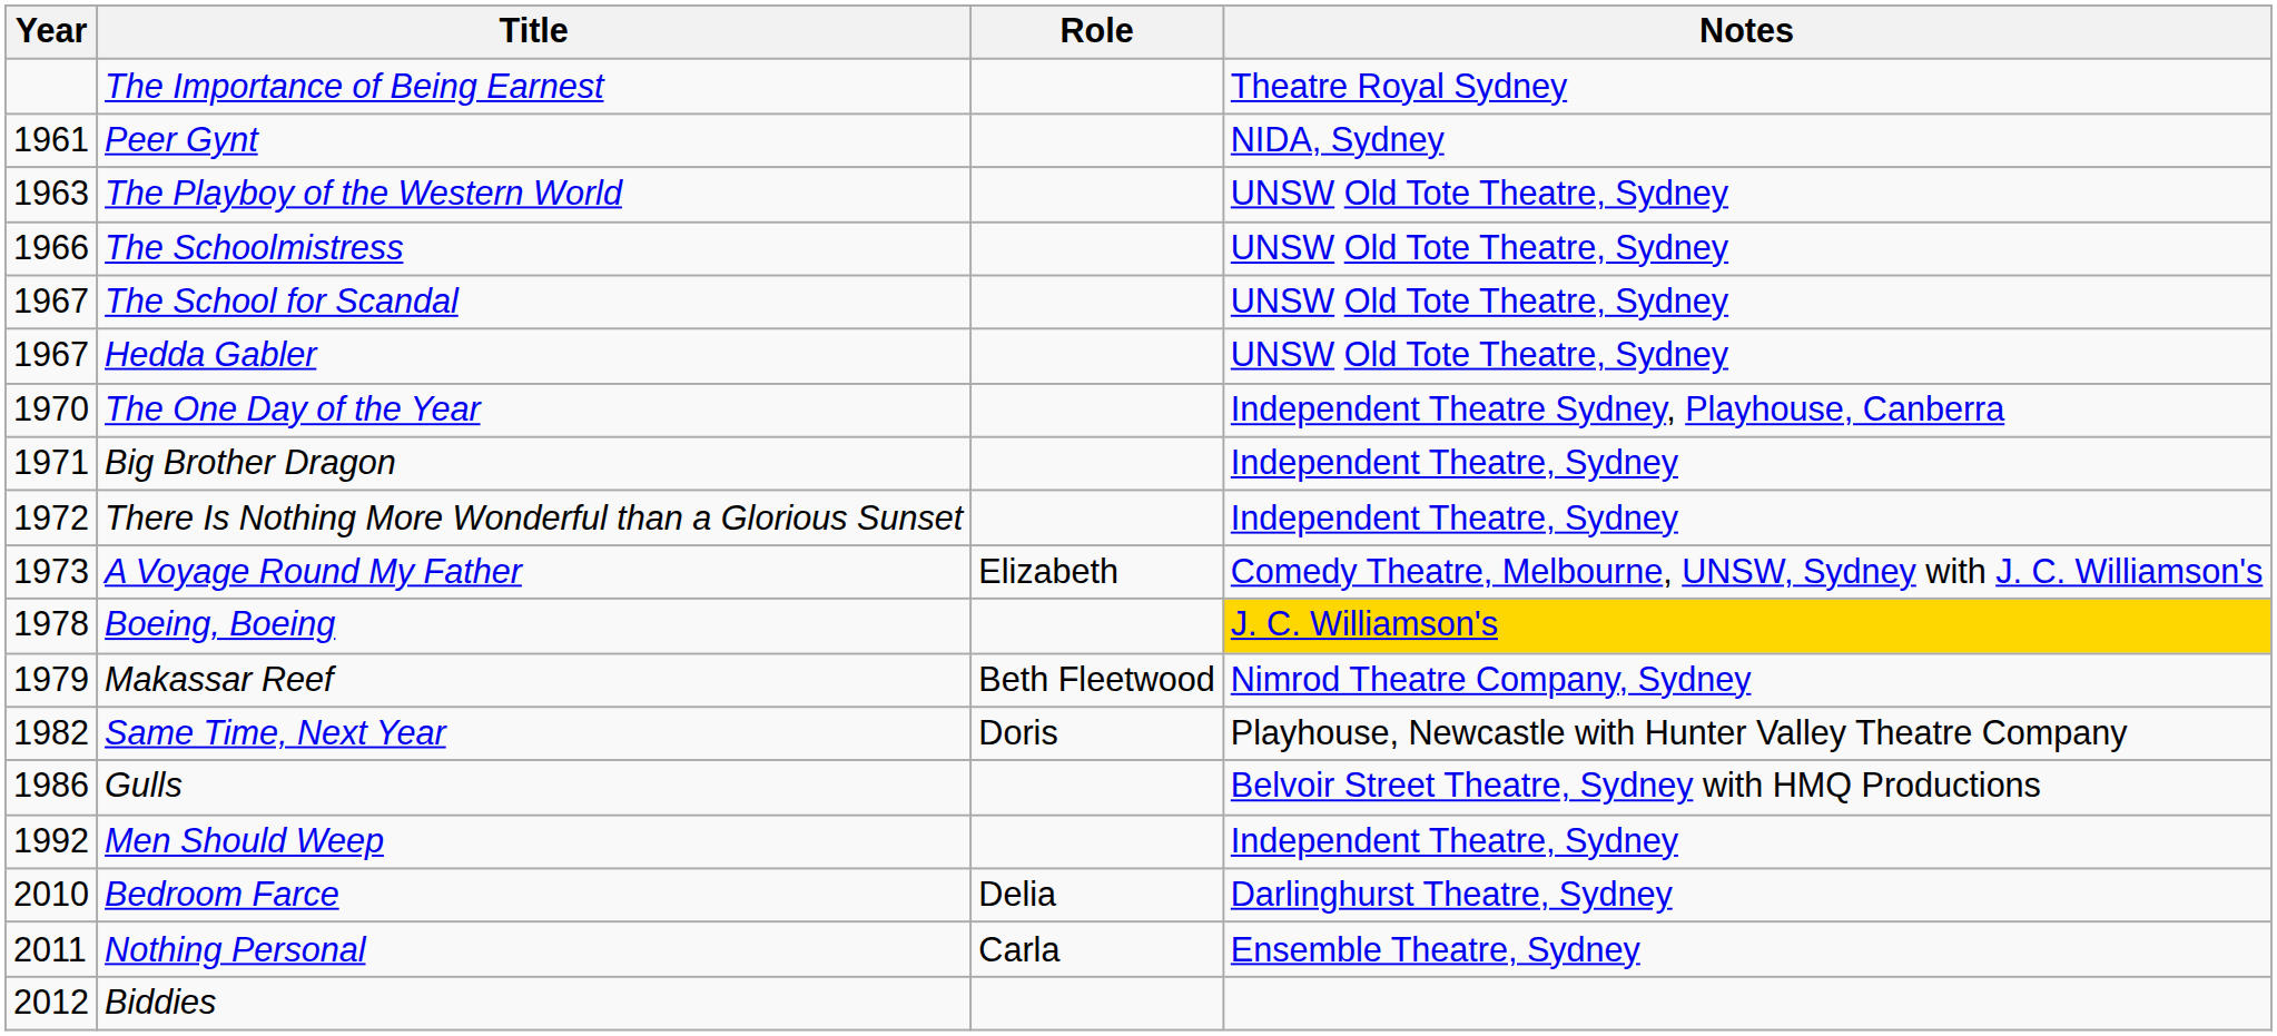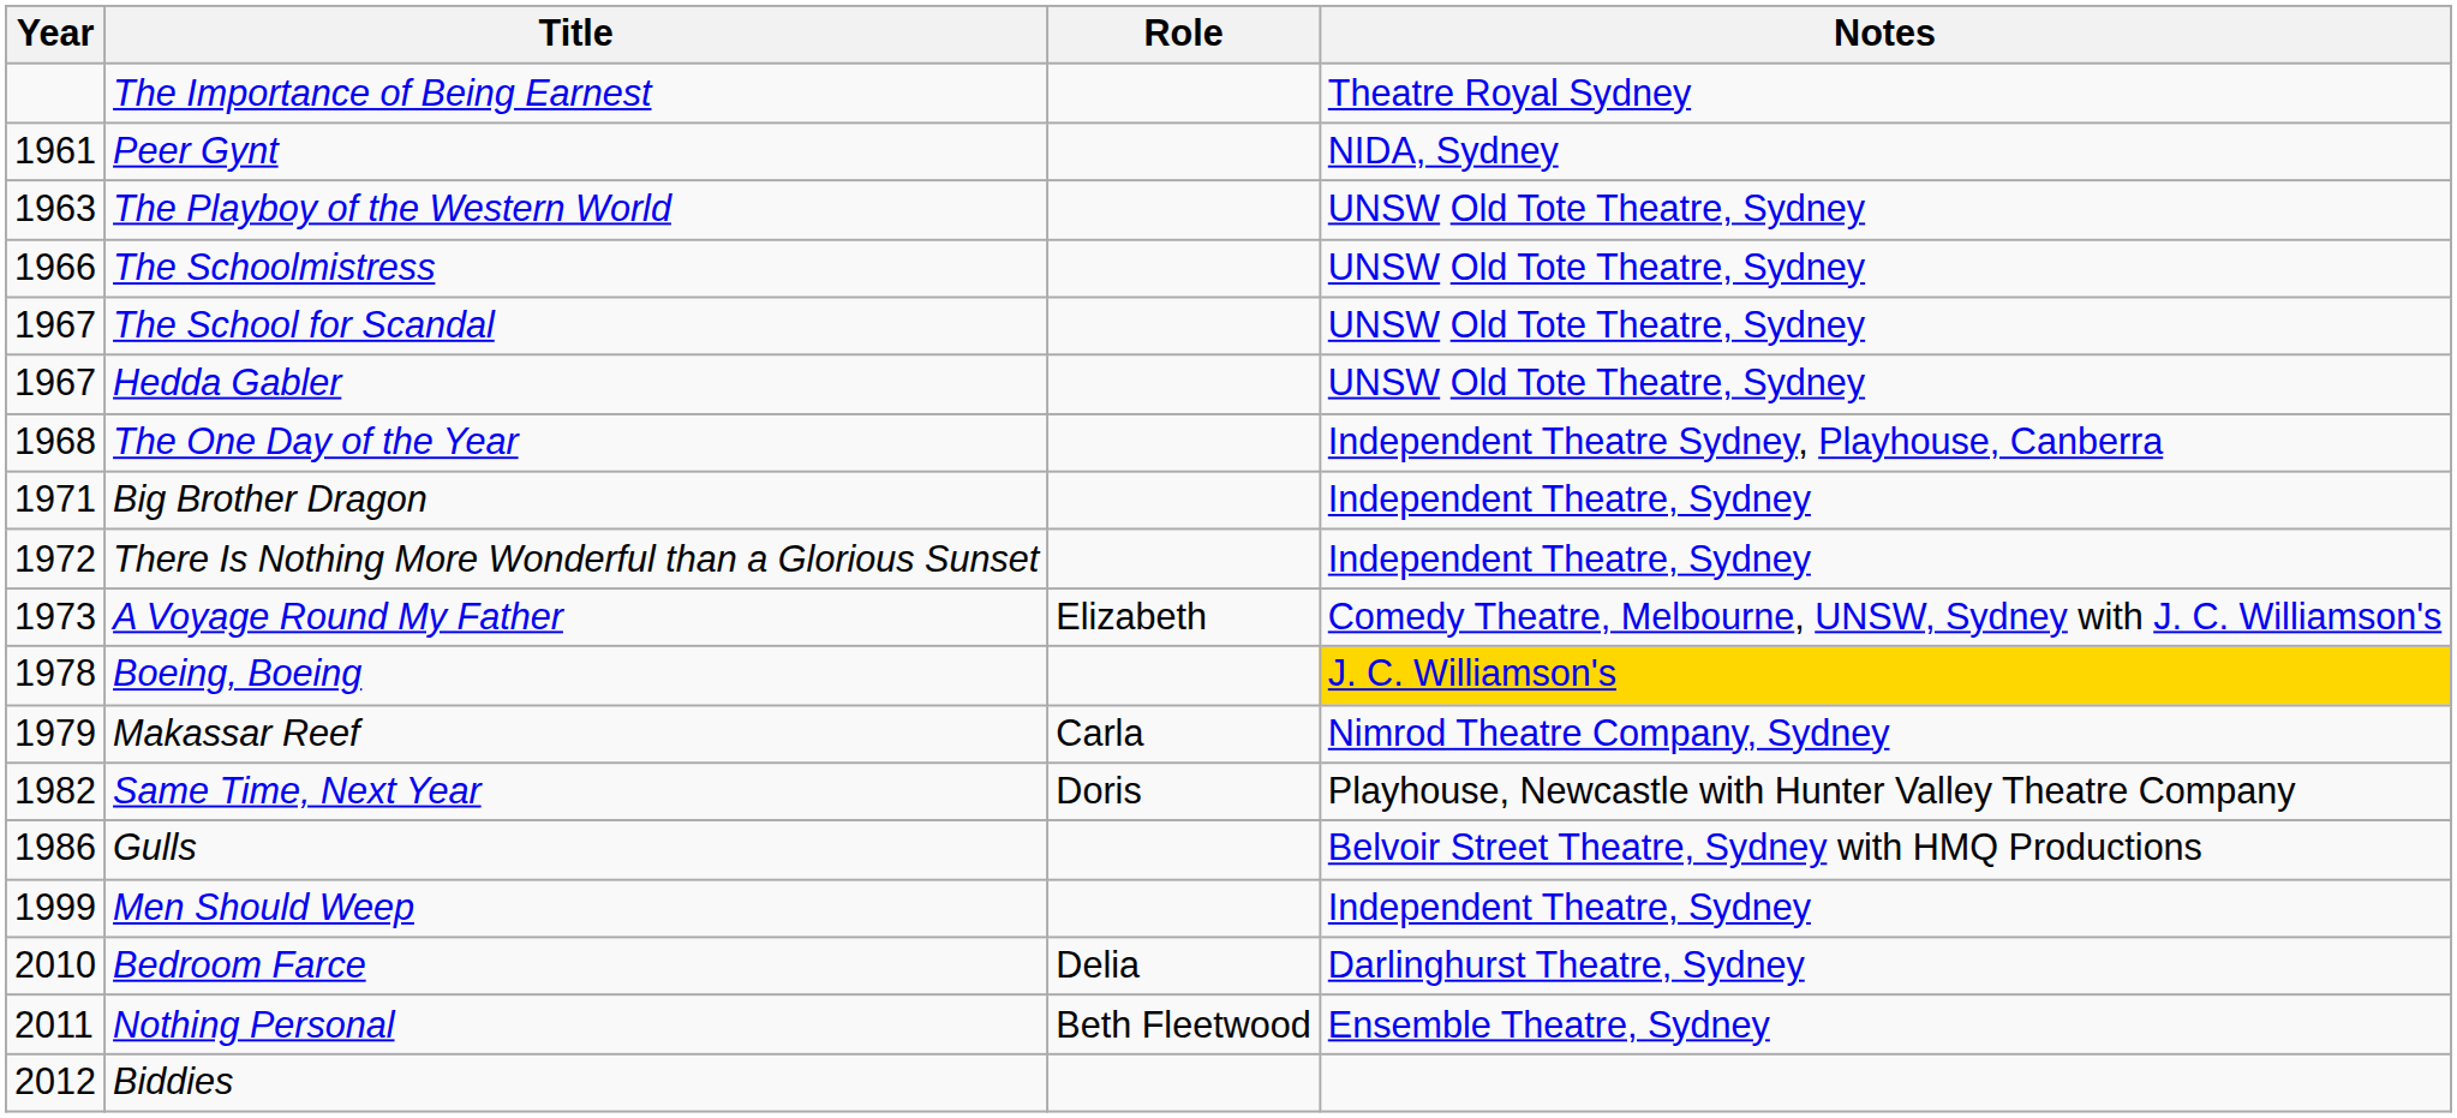The One Day of the Year | Year: 1970 -> 1968
Makassar Reef | Role: Beth Fleetwood -> Carla
Men Should Weep | Year: 1992 -> 1999
Nothing Personal | Role: Carla -> Beth Fleetwood
